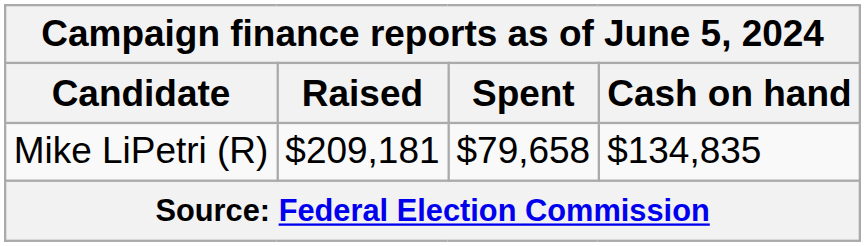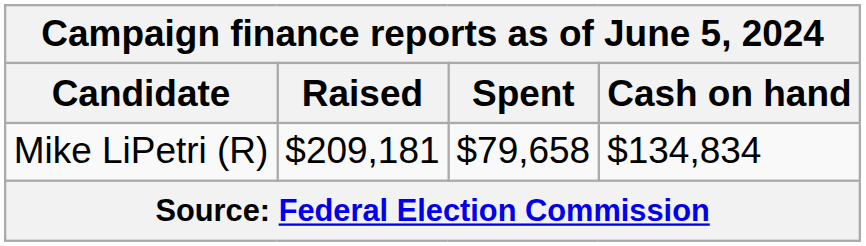Mike LiPetri (R) | Cash on hand: $134,835 -> $134,834
